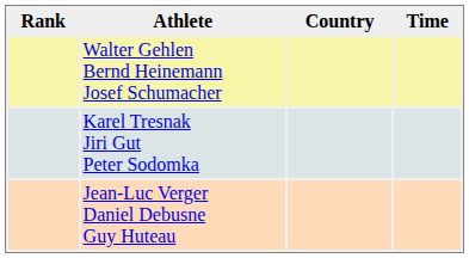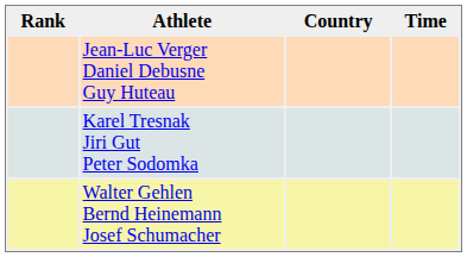rows swapped: Walter Gehlen Bernd Heinemann Josef Schumacher <-> Jean-Luc Verger Daniel Debusne Guy Huteau
